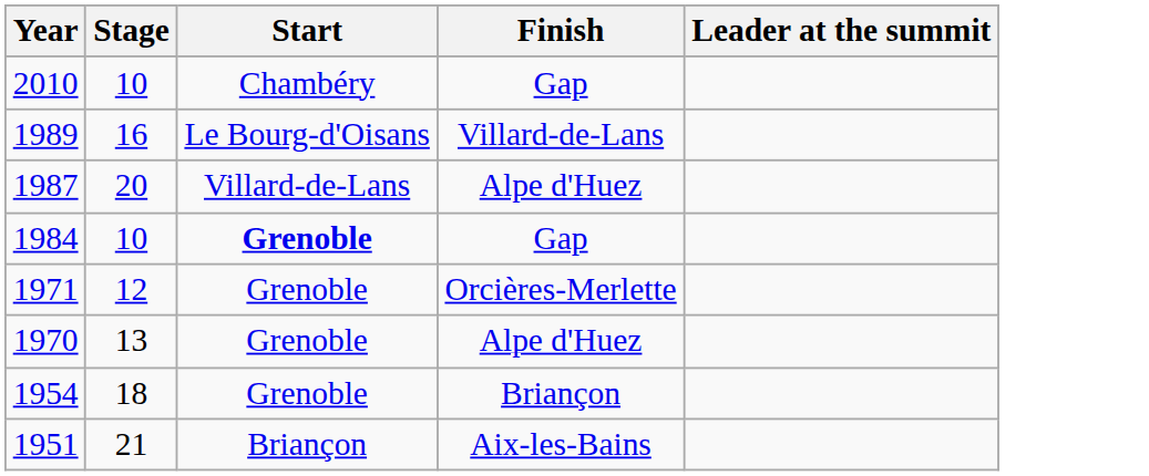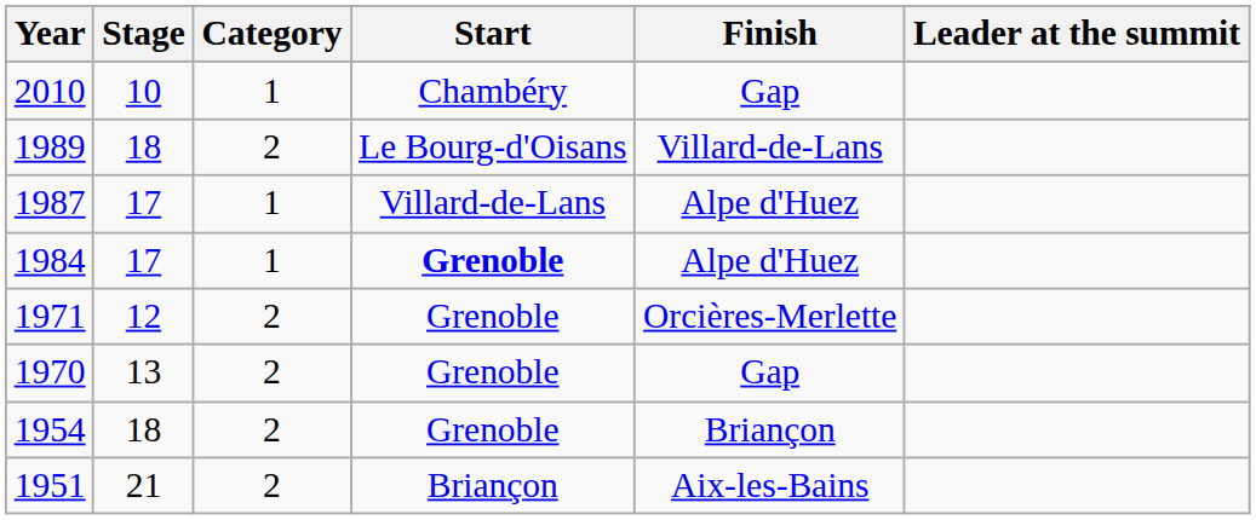+ column: Category | 1 | 2 | 1 | 1 | 2 | 2 | 2 | 2
1989 | Stage: 16 -> 18
1987 | Stage: 20 -> 17
1984 | Stage: 10 -> 17
1984 | Finish: Gap -> Alpe d'Huez
1970 | Finish: Alpe d'Huez -> Gap
